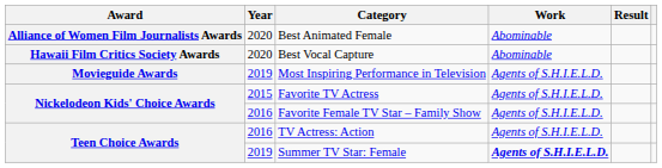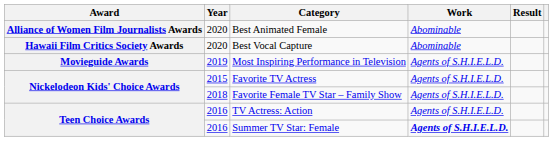Favorite Female TV Star – Family Show | Year: 2016 -> 2018
Summer TV Star: Female | Year: 2019 -> 2016
